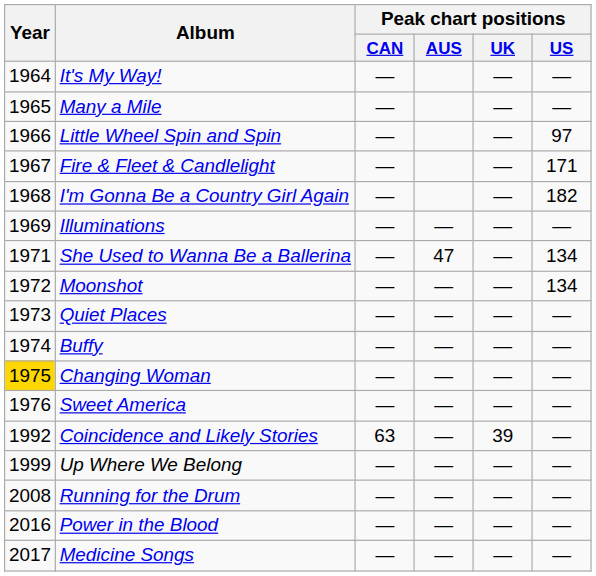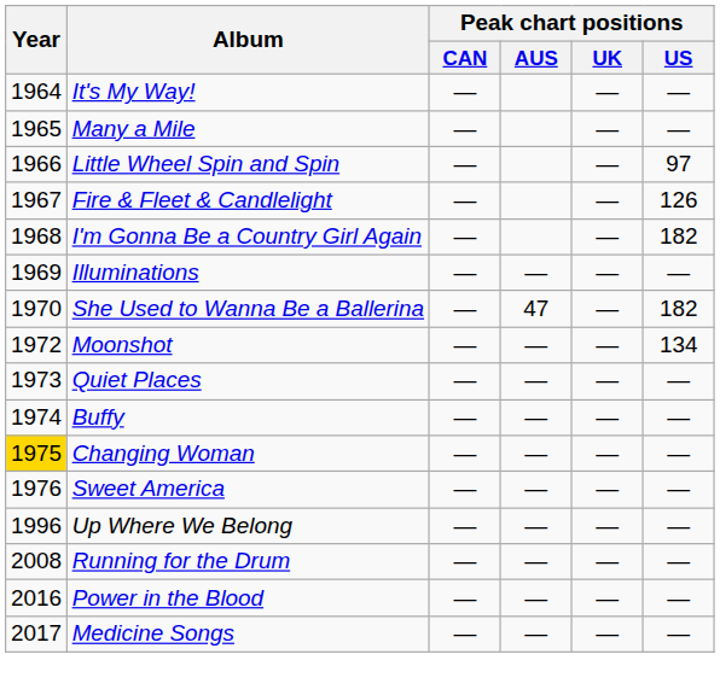Fire & Fleet & Candlelight | Peak chart positions / US: 171 -> 126
She Used to Wanna Be a Ballerina | Year: 1971 -> 1970
She Used to Wanna Be a Ballerina | Peak chart positions / US: 134 -> 182
- row: 1992 | Coincidence and Likely Stories | 63 | — | 39 | —
Up Where We Belong | Year: 1999 -> 1996
